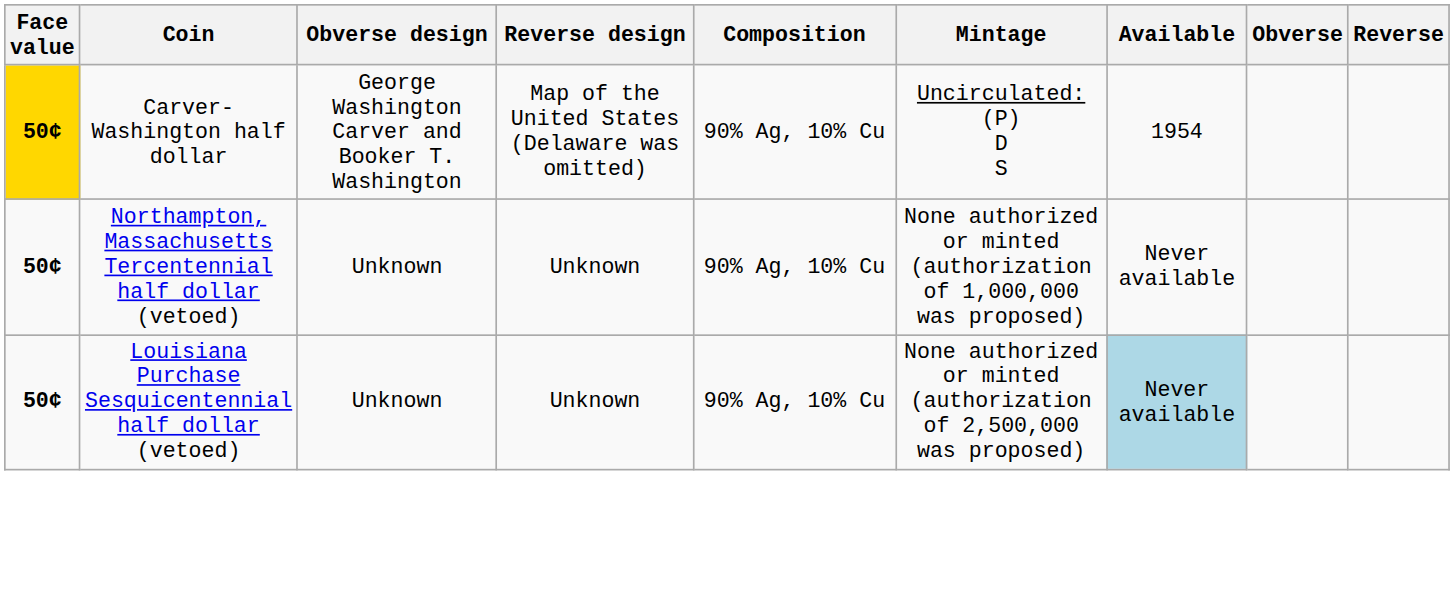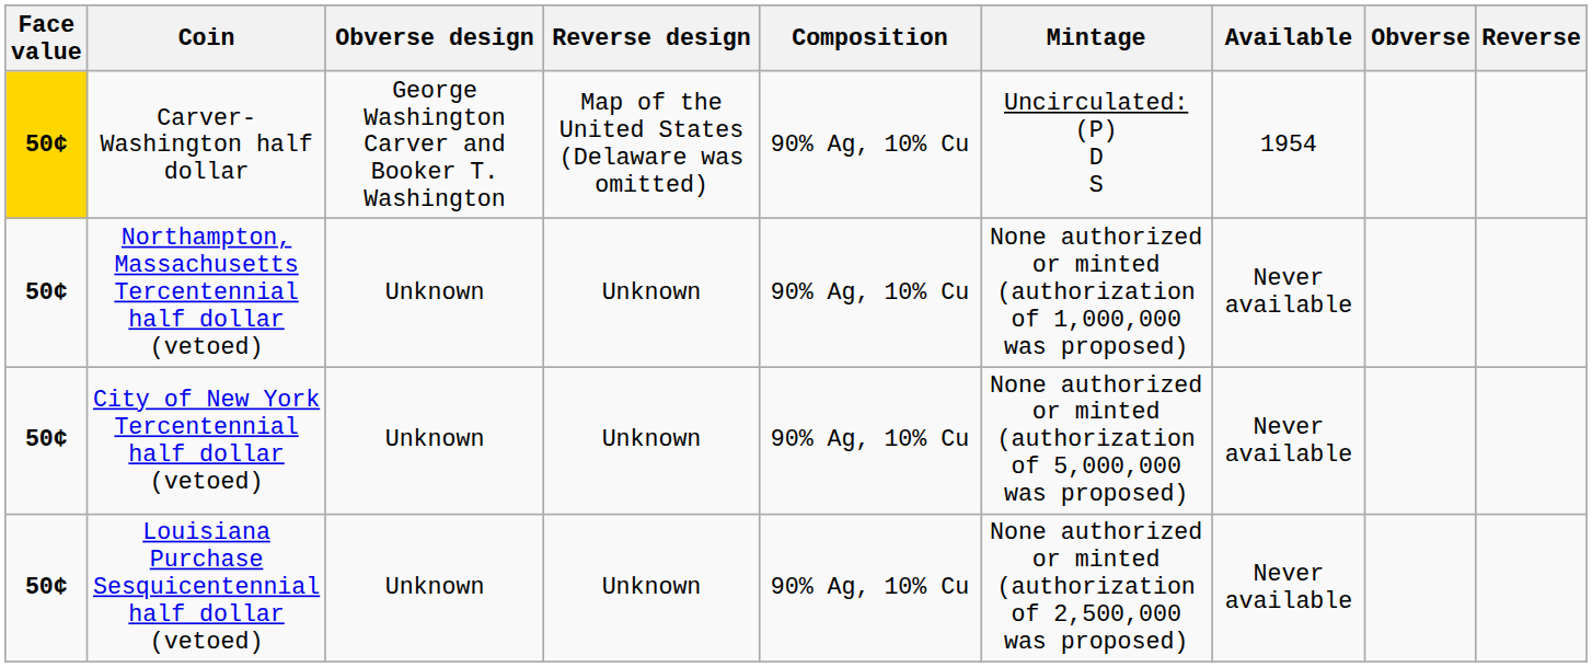+ row: 50¢ | City of New York Tercentennial half dollar (vetoed) | Unknown | Unknown | 90% Ag, 10% Cu | None authorized or minted (authorization of 5,000,000 was proposed) | Never available
Louisiana Purchase Sesquicentennial half dollar (vetoed) | Available: lightblue background -> no background
